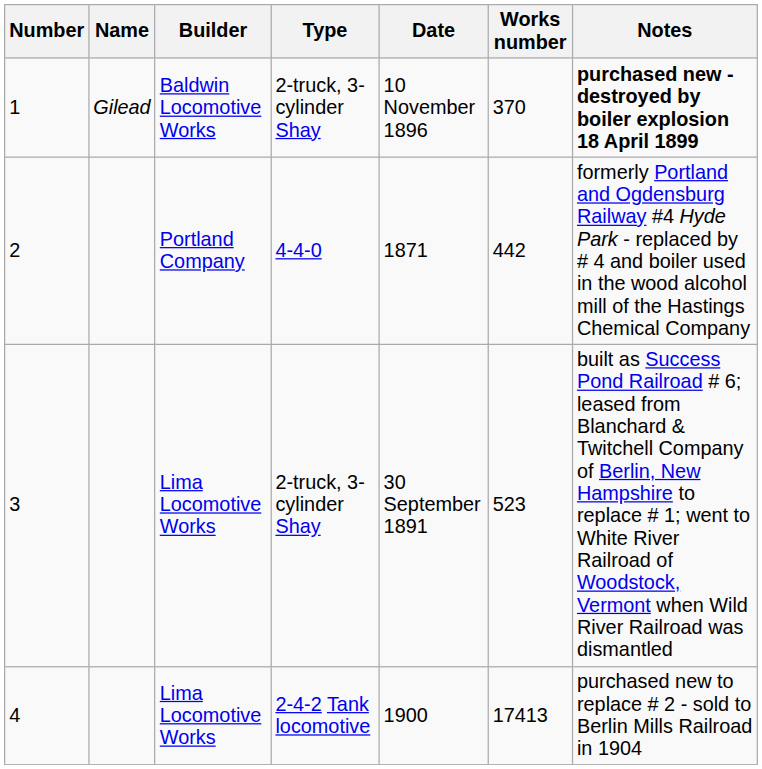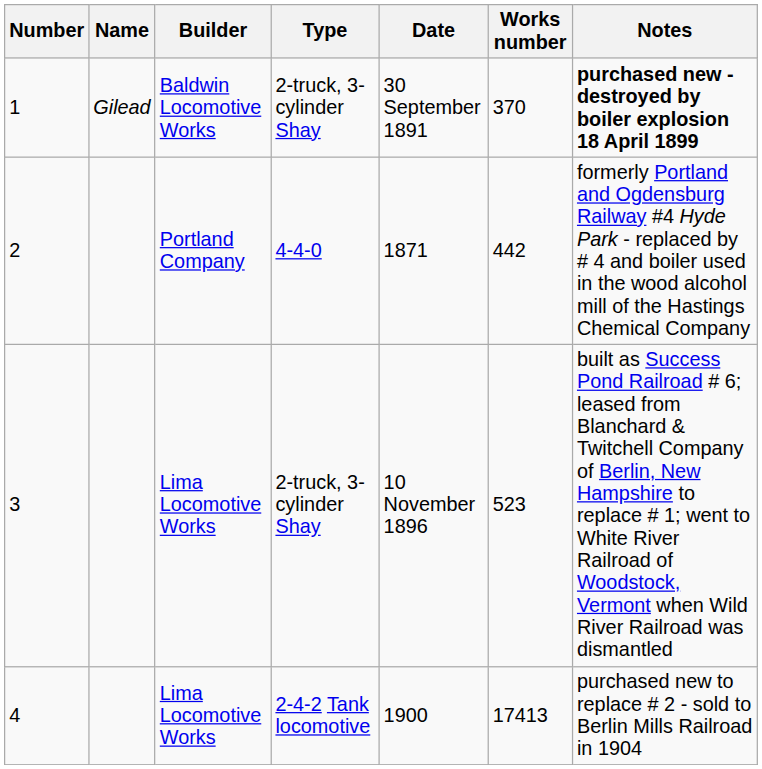1 | Date: 10 November 1896 -> 30 September 1891
3 | Date: 30 September 1891 -> 10 November 1896
